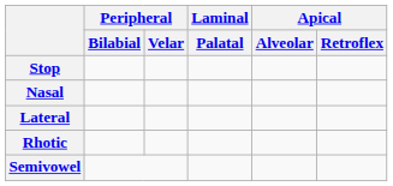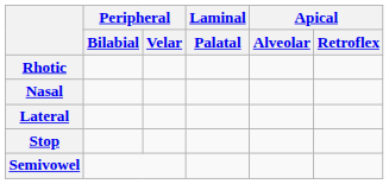rows swapped: Stop <-> Rhotic
